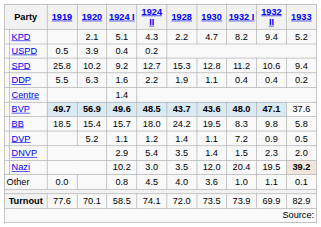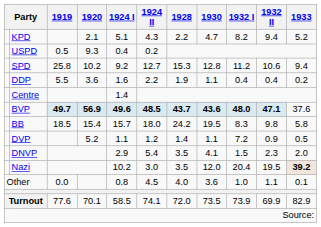USPD | 1920: 3.9 -> 9.3
DDP | 1920: 6.3 -> 3.6
DNVP | 1930: 1.4 -> 4.1
